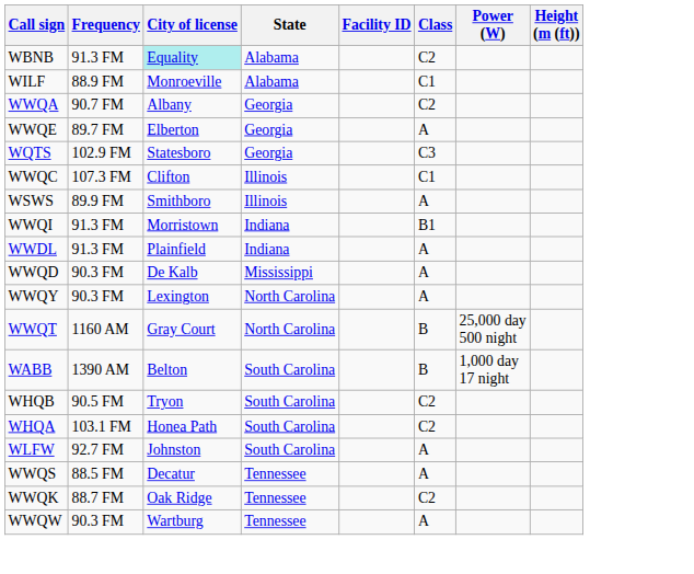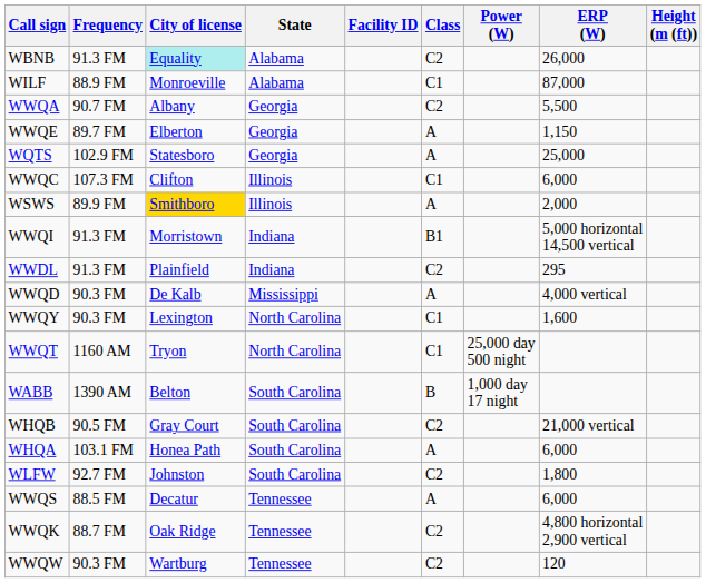+ column: ERP (W) | 26,000 | 87,000 | 5,500 | 1,150 | 25,000 | 6,000 | 2,000 | 5,000 horizontal 14,500 vertical | 295 | 4,000 vertical | 1,600 | 21,000 vertical | 6,000 | 1,800 | 6,000 | 4,800 horizontal 2,900 vertical | 120
WQTS | Class: C3 -> A
WSWS | City of license: no background -> gold background
WWDL | Class: A -> C2
WWQY | Class: A -> C1
WWQT | City of license: Gray Court -> Tryon
WWQT | Class: B -> C1
WHQB | City of license: Tryon -> Gray Court
WHQA | Class: C2 -> A
WLFW | Class: A -> C2
WWQW | Class: A -> C2
